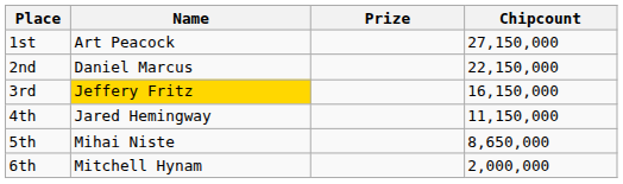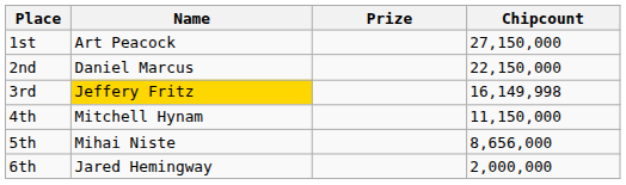3rd | Chipcount: 16,150,000 -> 16,149,998
4th | Name: Jared Hemingway -> Mitchell Hynam
5th | Chipcount: 8,650,000 -> 8,656,000
6th | Name: Mitchell Hynam -> Jared Hemingway
